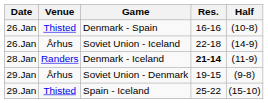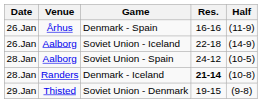Denmark - Spain | Venue: Thisted -> Århus
Denmark - Spain | Half: (10-8) -> (11-9)
Soviet Union - Iceland | Venue: Århus -> Aalborg
+ row: 28.Jan | Aalborg | Soviet Union - Spain | 24-12 | (10-5)
Denmark - Iceland | Half: (11-9) -> (10-8)
Soviet Union - Denmark | Venue: Århus -> Thisted
- row: 29.Jan | Thisted | Spain - Iceland | 25-22 | (15-10)
